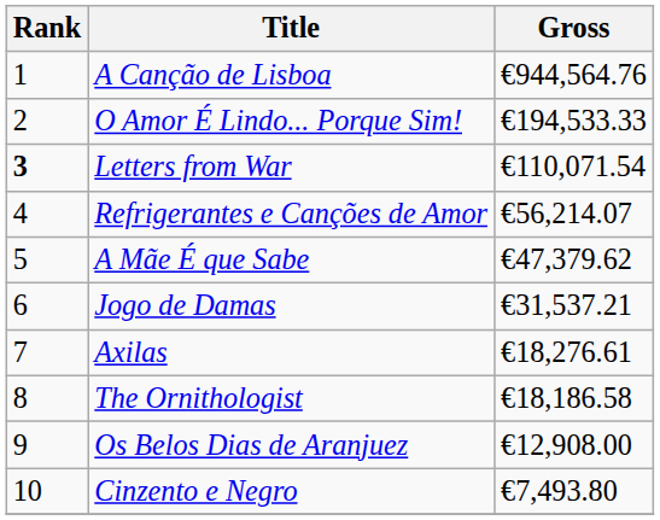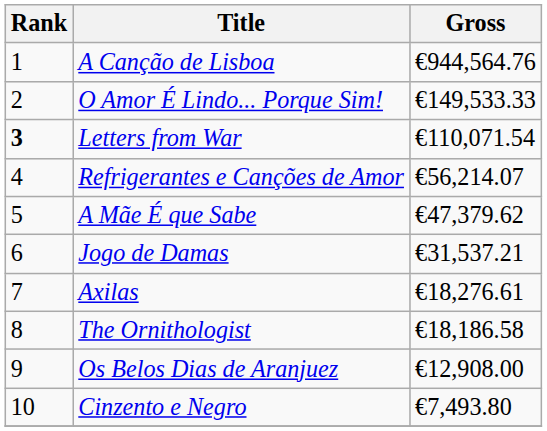O Amor É Lindo... Porque Sim! | Gross: €194,533.33 -> €149,533.33
